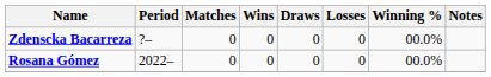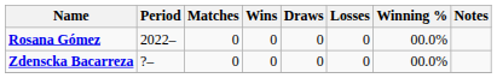rows swapped: Zdenscka Bacarreza <-> Rosana Gómez
